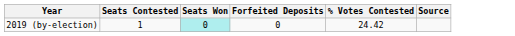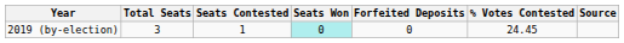+ column: Total Seats | 3
2019 (by-election) | % Votes Contested: 24.42 -> 24.45
